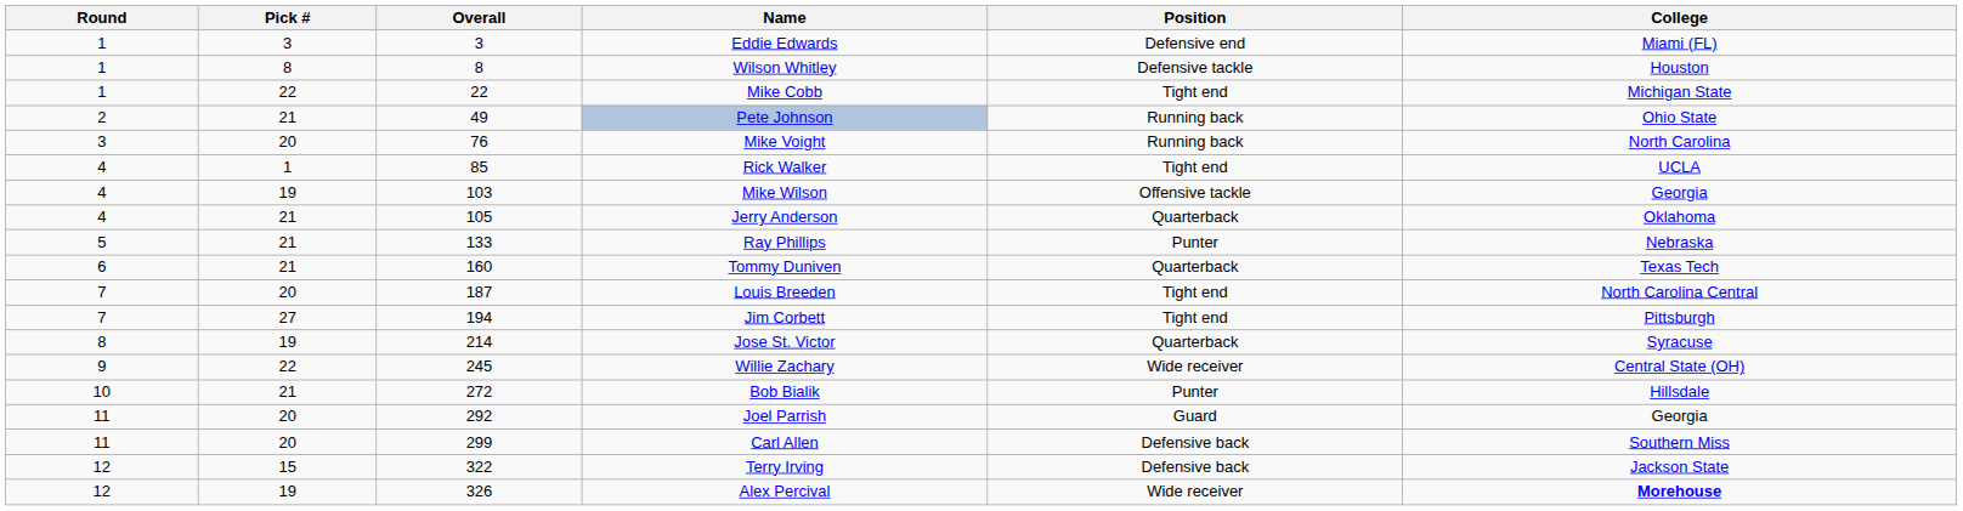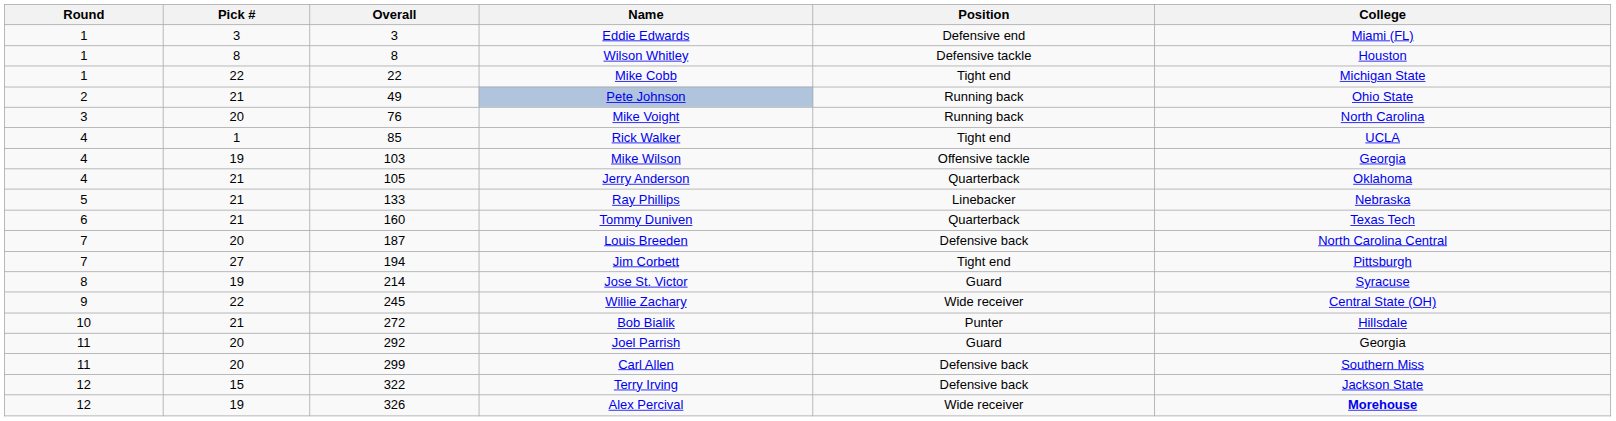Ray Phillips | Position: Punter -> Linebacker
Louis Breeden | Position: Tight end -> Defensive back
Jose St. Victor | Position: Quarterback -> Guard
